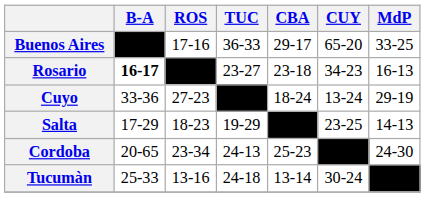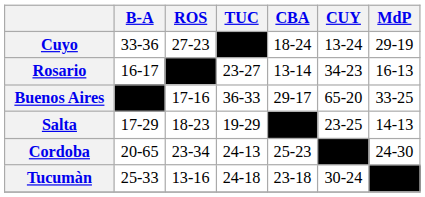rows swapped: Buenos Aires <-> Cuyo
Rosario | B-A: bold -> normal
Rosario | CBA: 23-18 -> 13-14
Tucumàn | CBA: 13-14 -> 23-18
